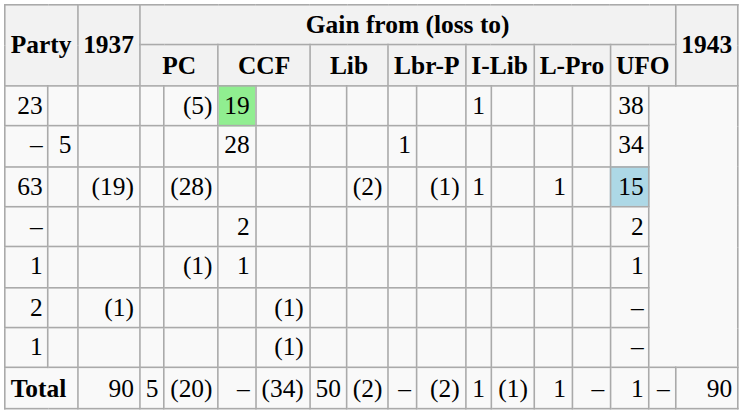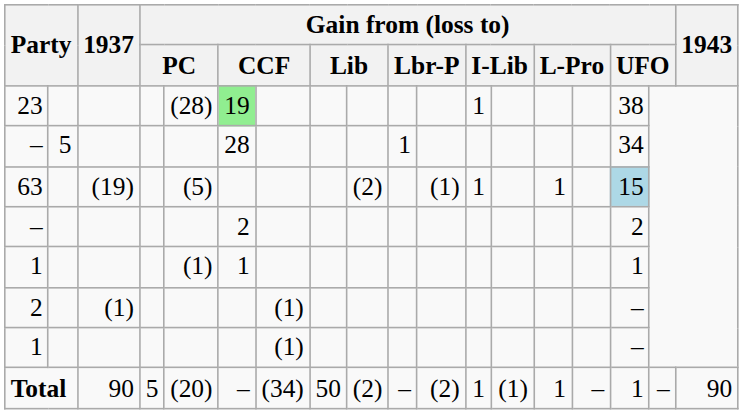23 | column 5: (5) -> (28)
63 | column 5: (28) -> (5)
